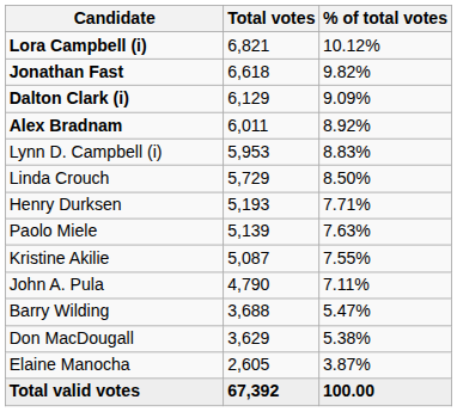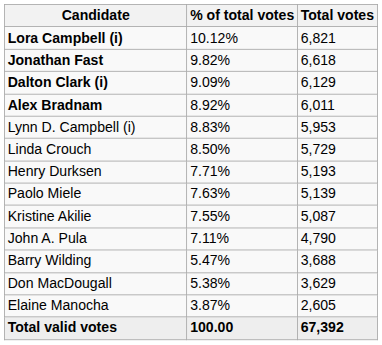columns swapped: Total votes <-> % of total votes
